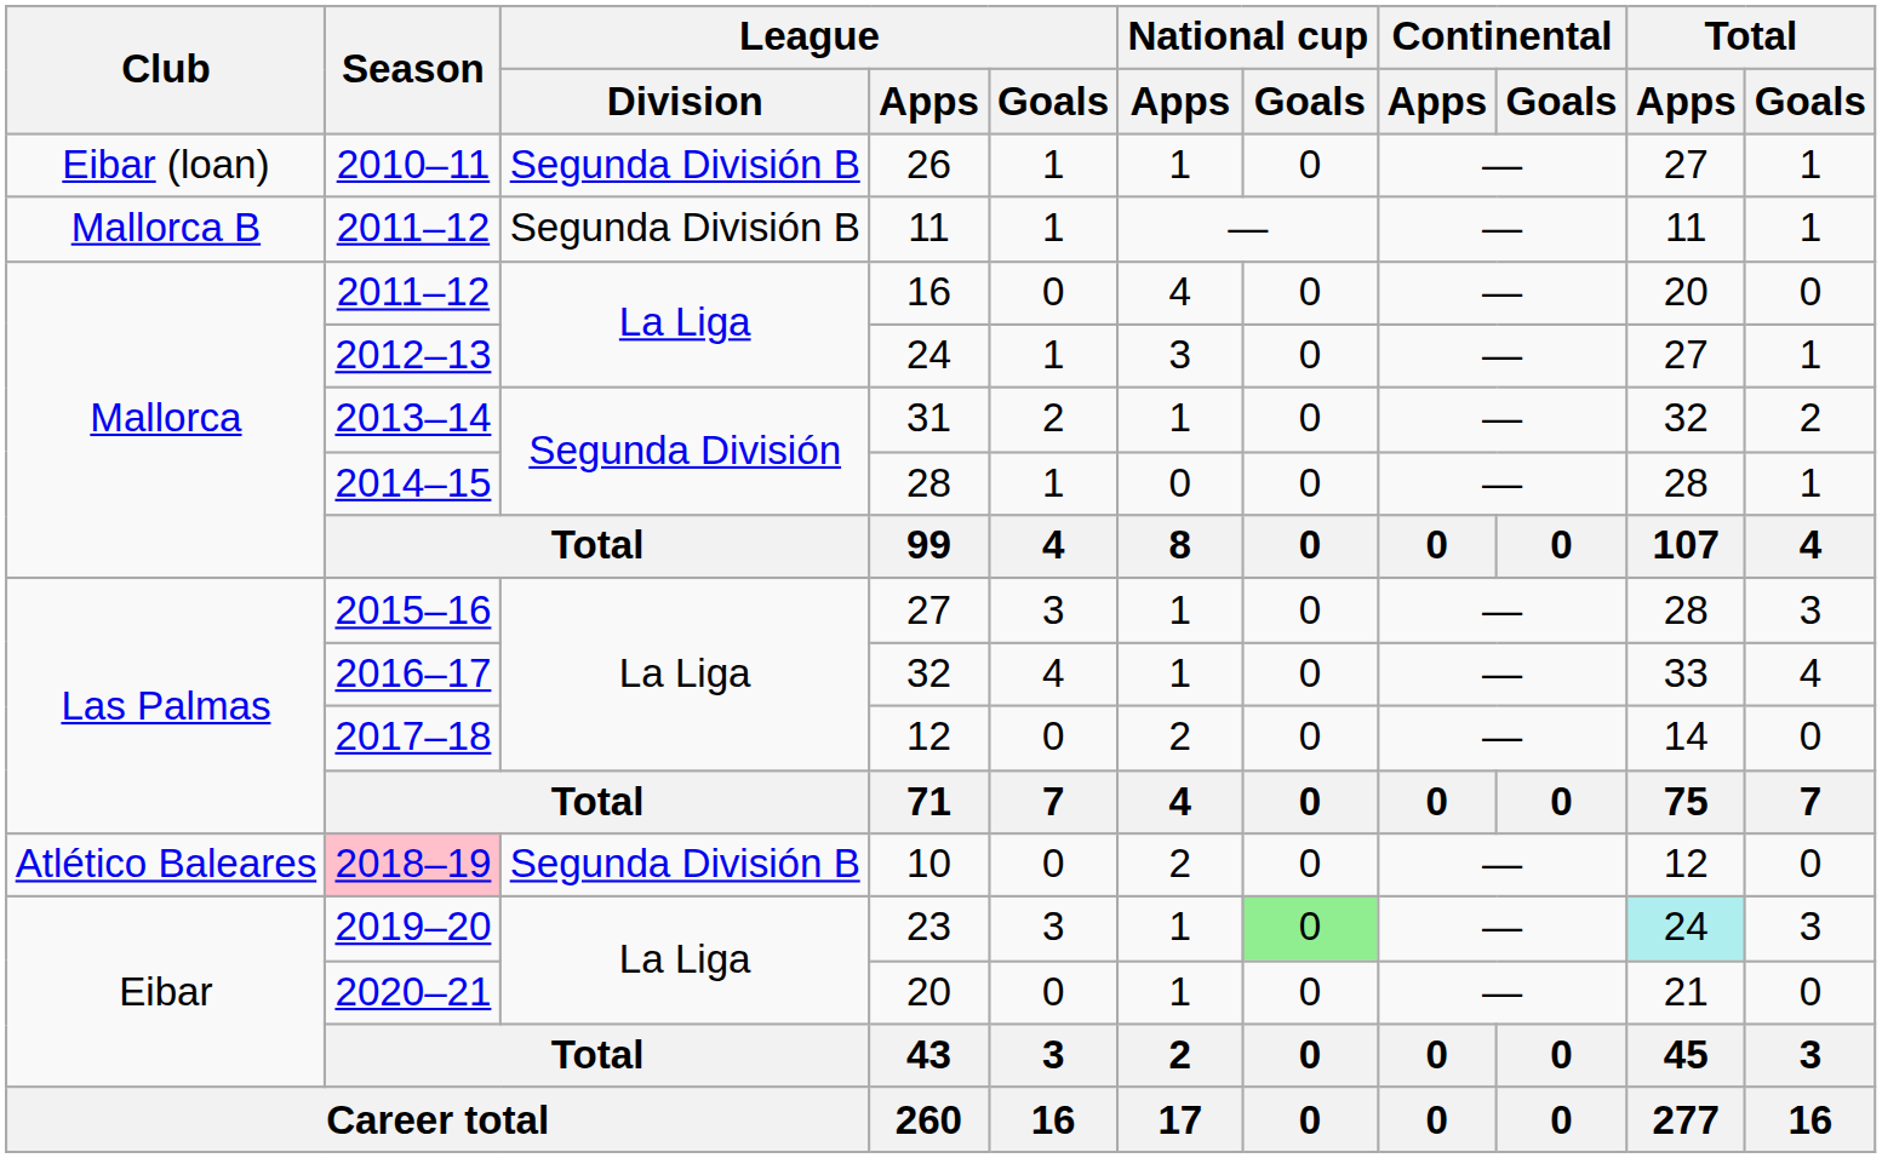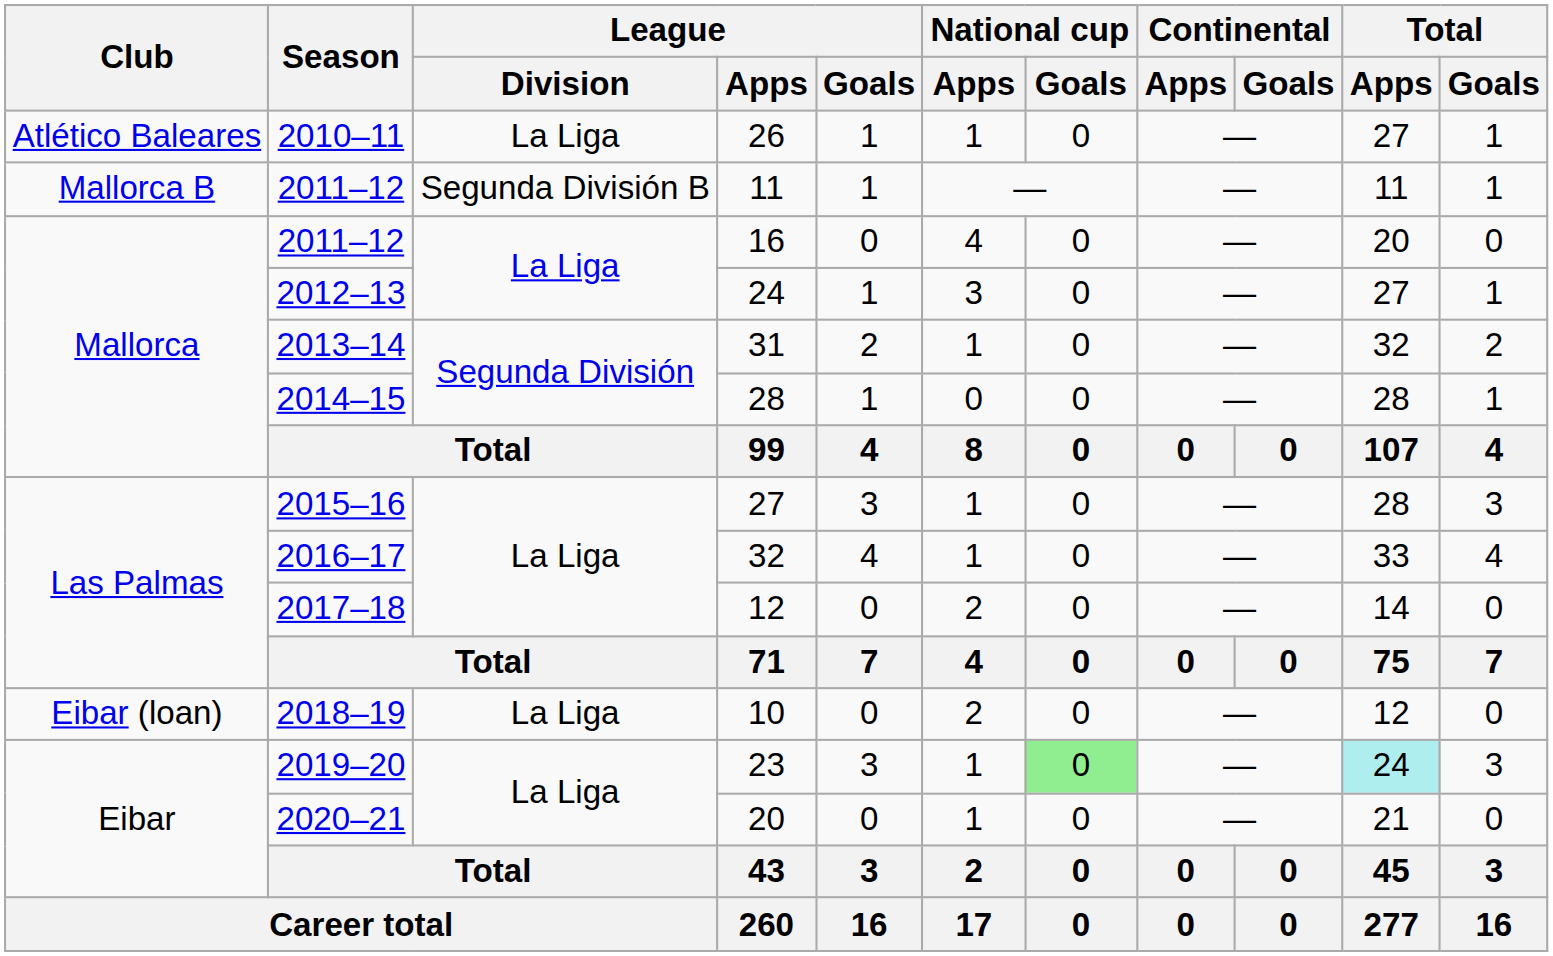26 | Club: Eibar (loan) -> Atlético Baleares
26 | League / Division: Segunda División B -> La Liga
10 | Club: Atlético Baleares -> Eibar (loan)
10 | Season: pink background -> no background
10 | League / Division: Segunda División B -> La Liga
